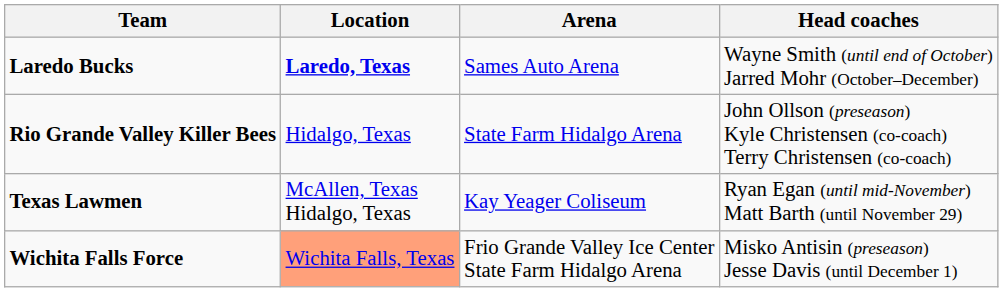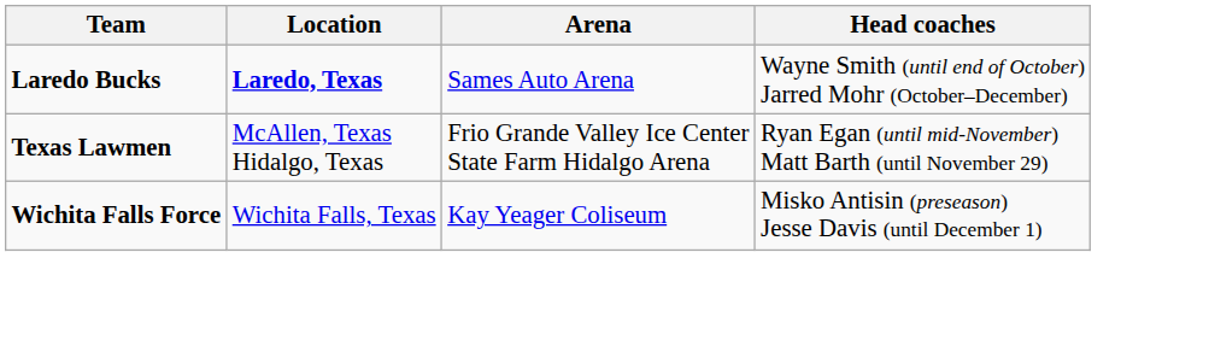- row: Rio Grande Valley Killer Bees | Hidalgo, Texas | State Farm Hidalgo Arena | John Ollson (preseason) Kyle Christensen (co-coach) Terry Christensen (co-coach)
Texas Lawmen | Arena: Kay Yeager Coliseum -> Frio Grande Valley Ice Center State Farm Hidalgo Arena
Wichita Falls Force | Location: lightsalmon background -> no background
Wichita Falls Force | Arena: Frio Grande Valley Ice Center State Farm Hidalgo Arena -> Kay Yeager Coliseum
